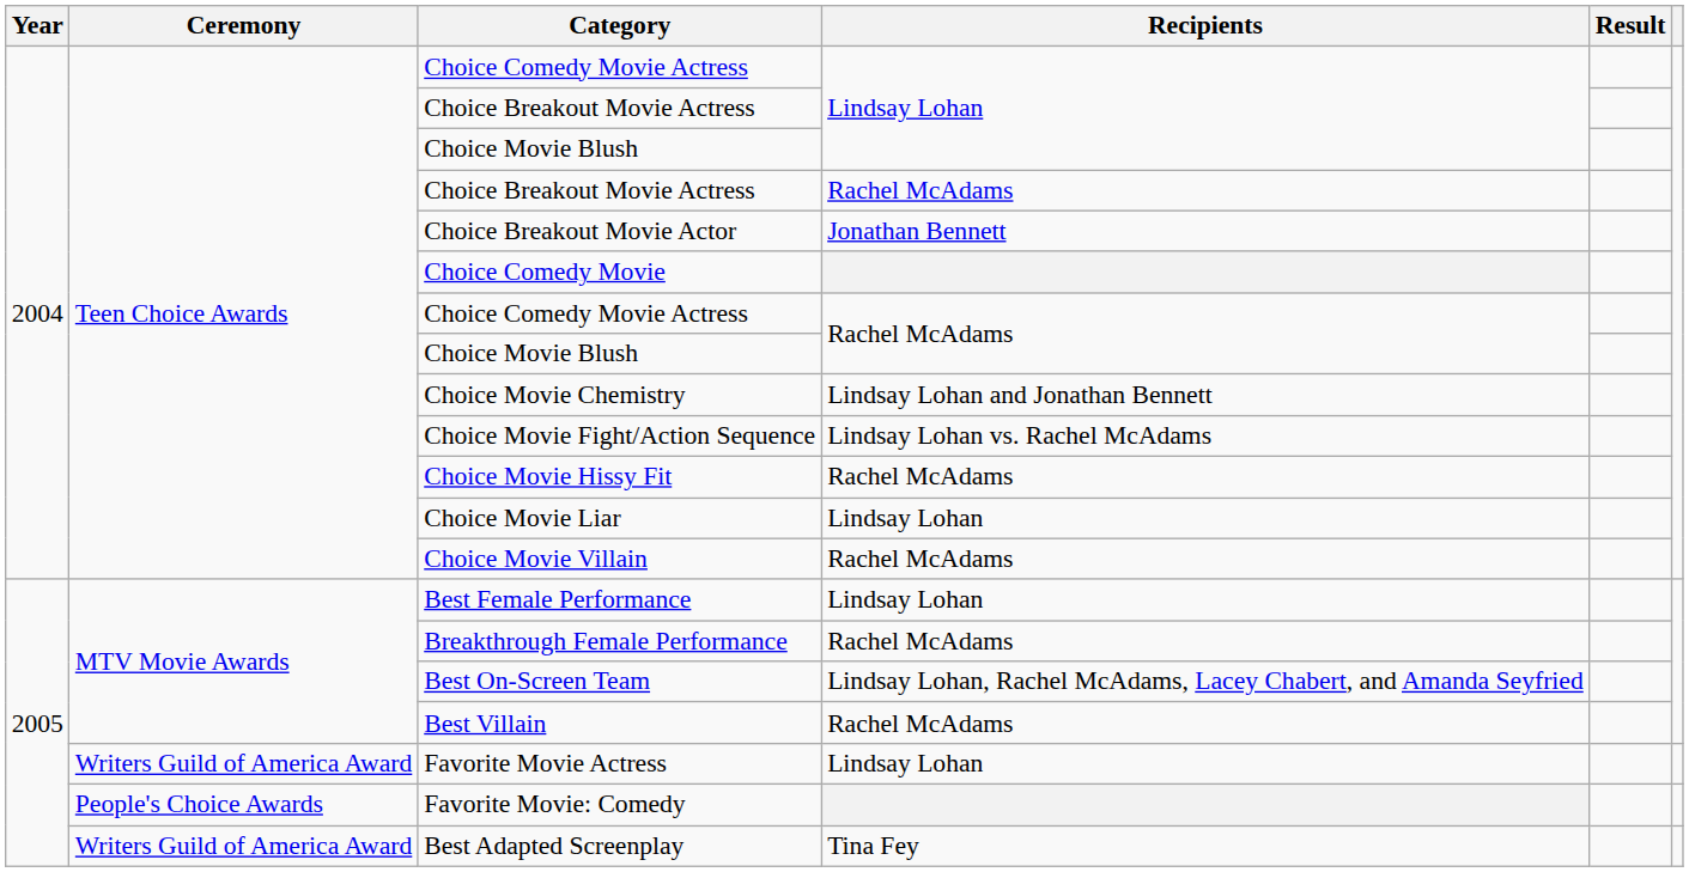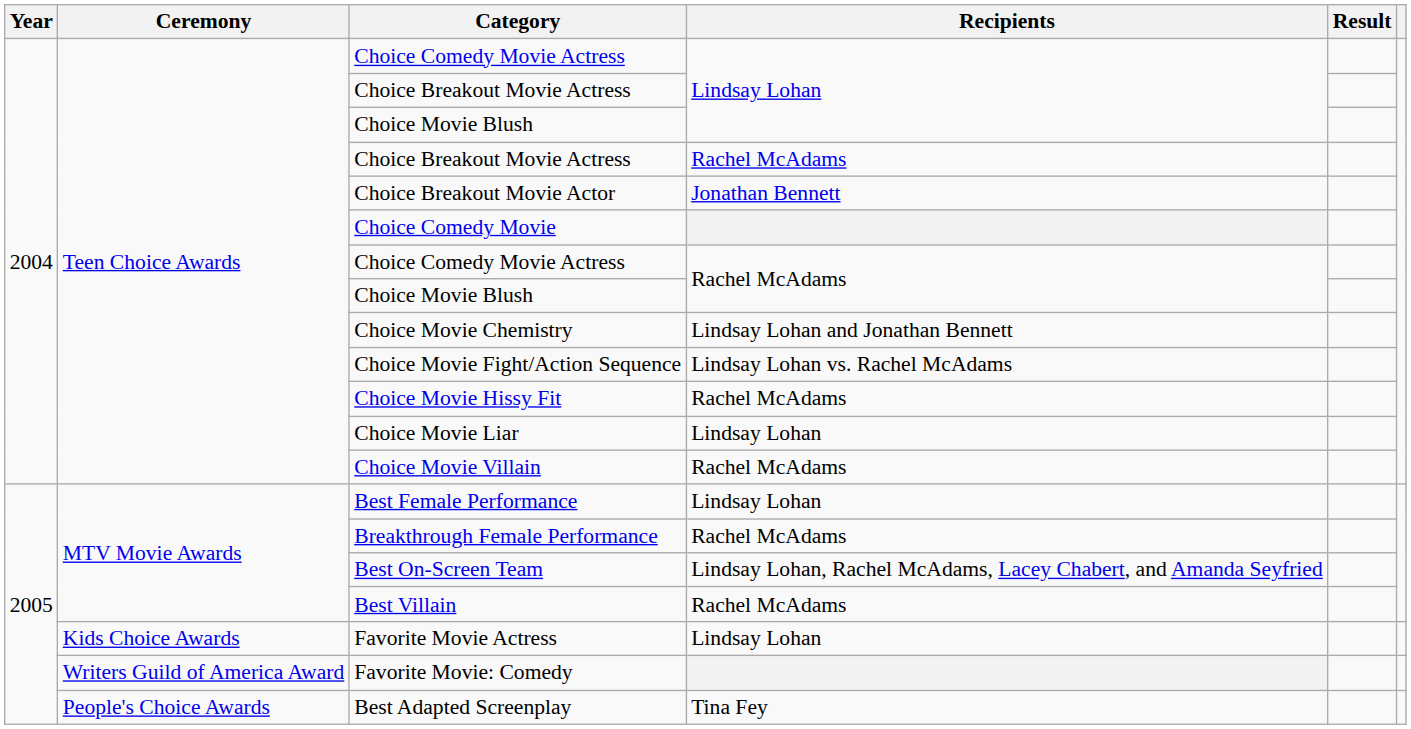Favorite Movie Actress | Ceremony: Writers Guild of America Award -> Kids Choice Awards
Favorite Movie: Comedy | Ceremony: People's Choice Awards -> Writers Guild of America Award
Best Adapted Screenplay | Ceremony: Writers Guild of America Award -> People's Choice Awards
